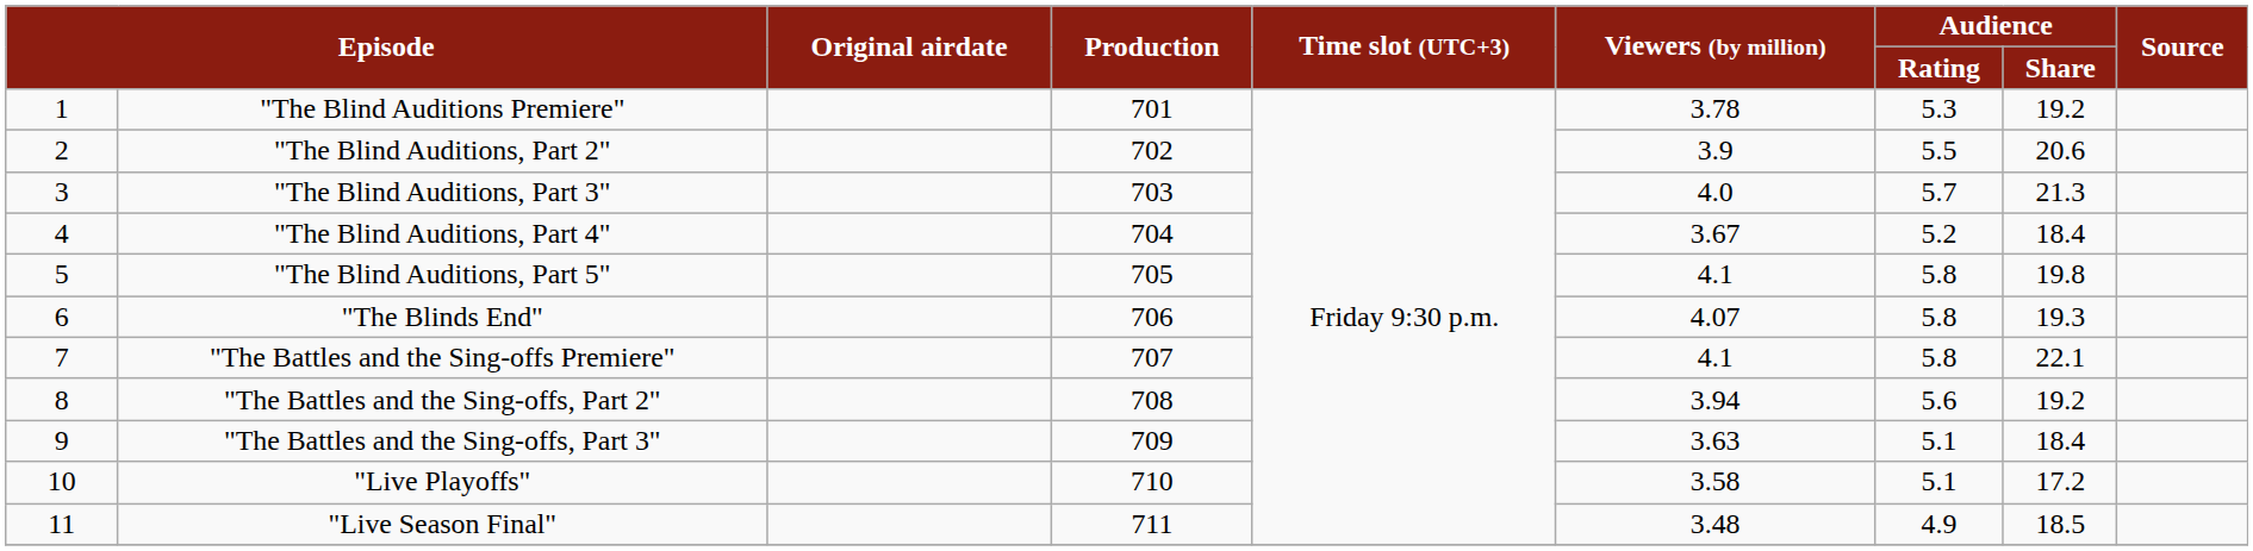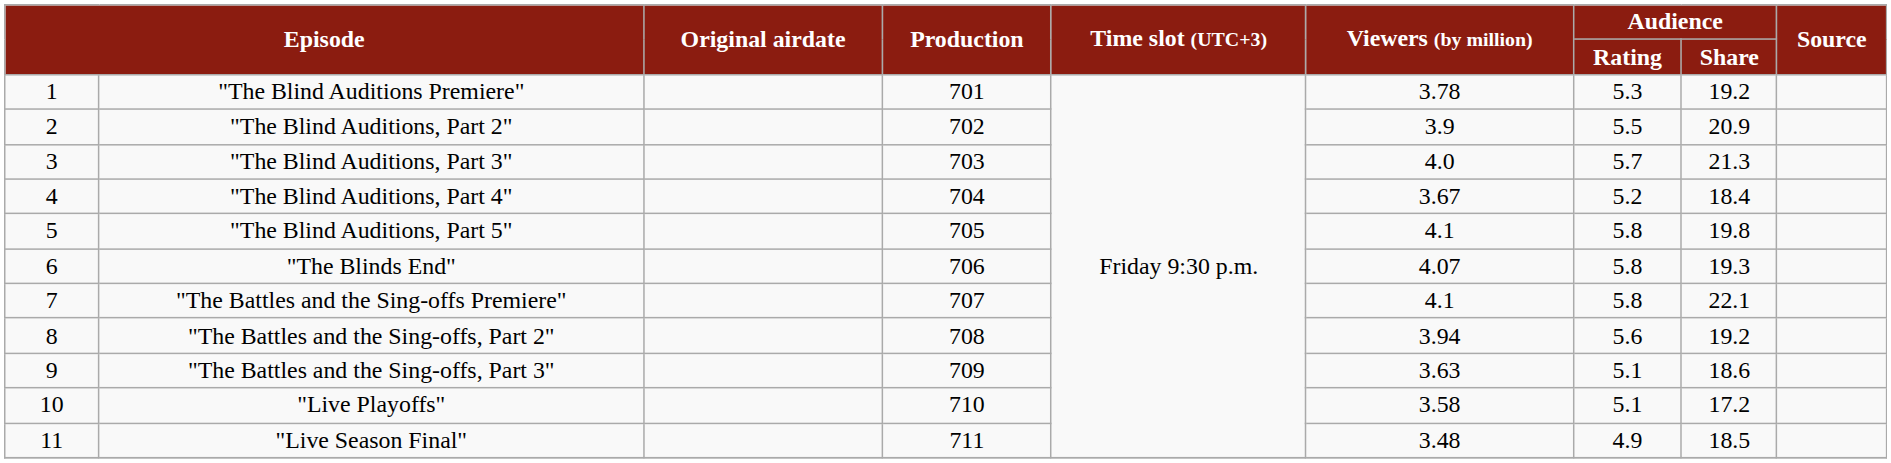"The Blind Auditions, Part 2" | Audience / Share: 20.6 -> 20.9
"The Battles and the Sing-offs, Part 3" | Audience / Share: 18.4 -> 18.6
